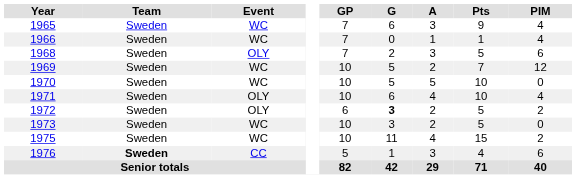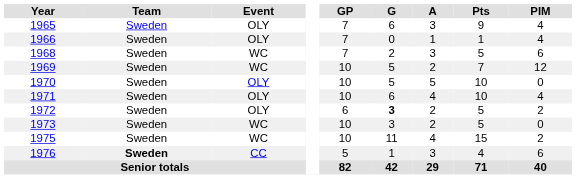1965 | Event: WC -> OLY
1966 | Event: WC -> OLY
1968 | Event: OLY -> WC
1970 | Event: WC -> OLY
